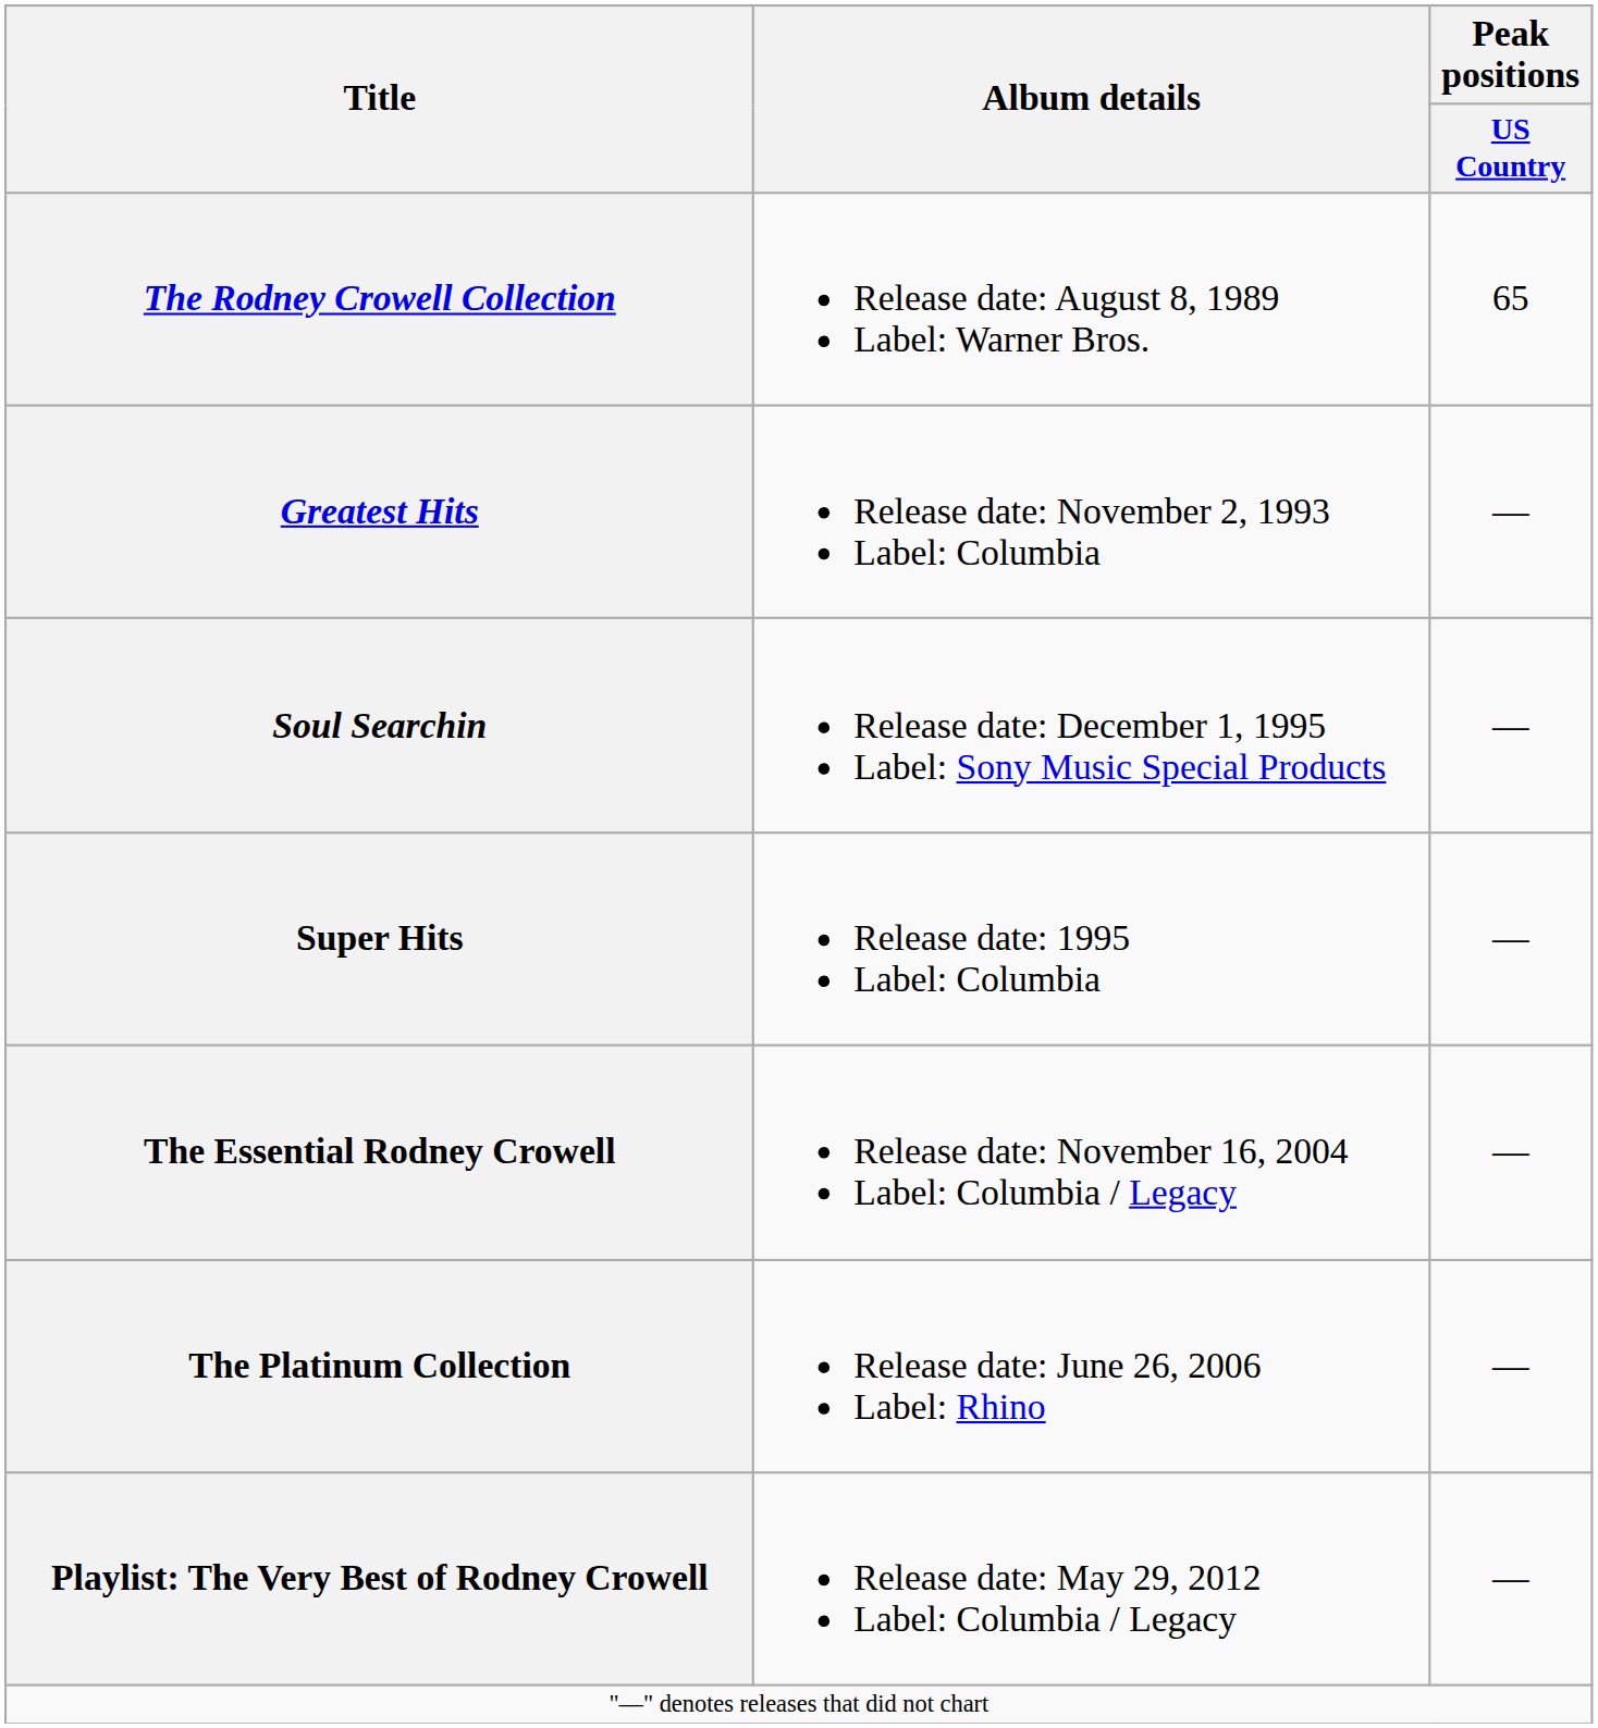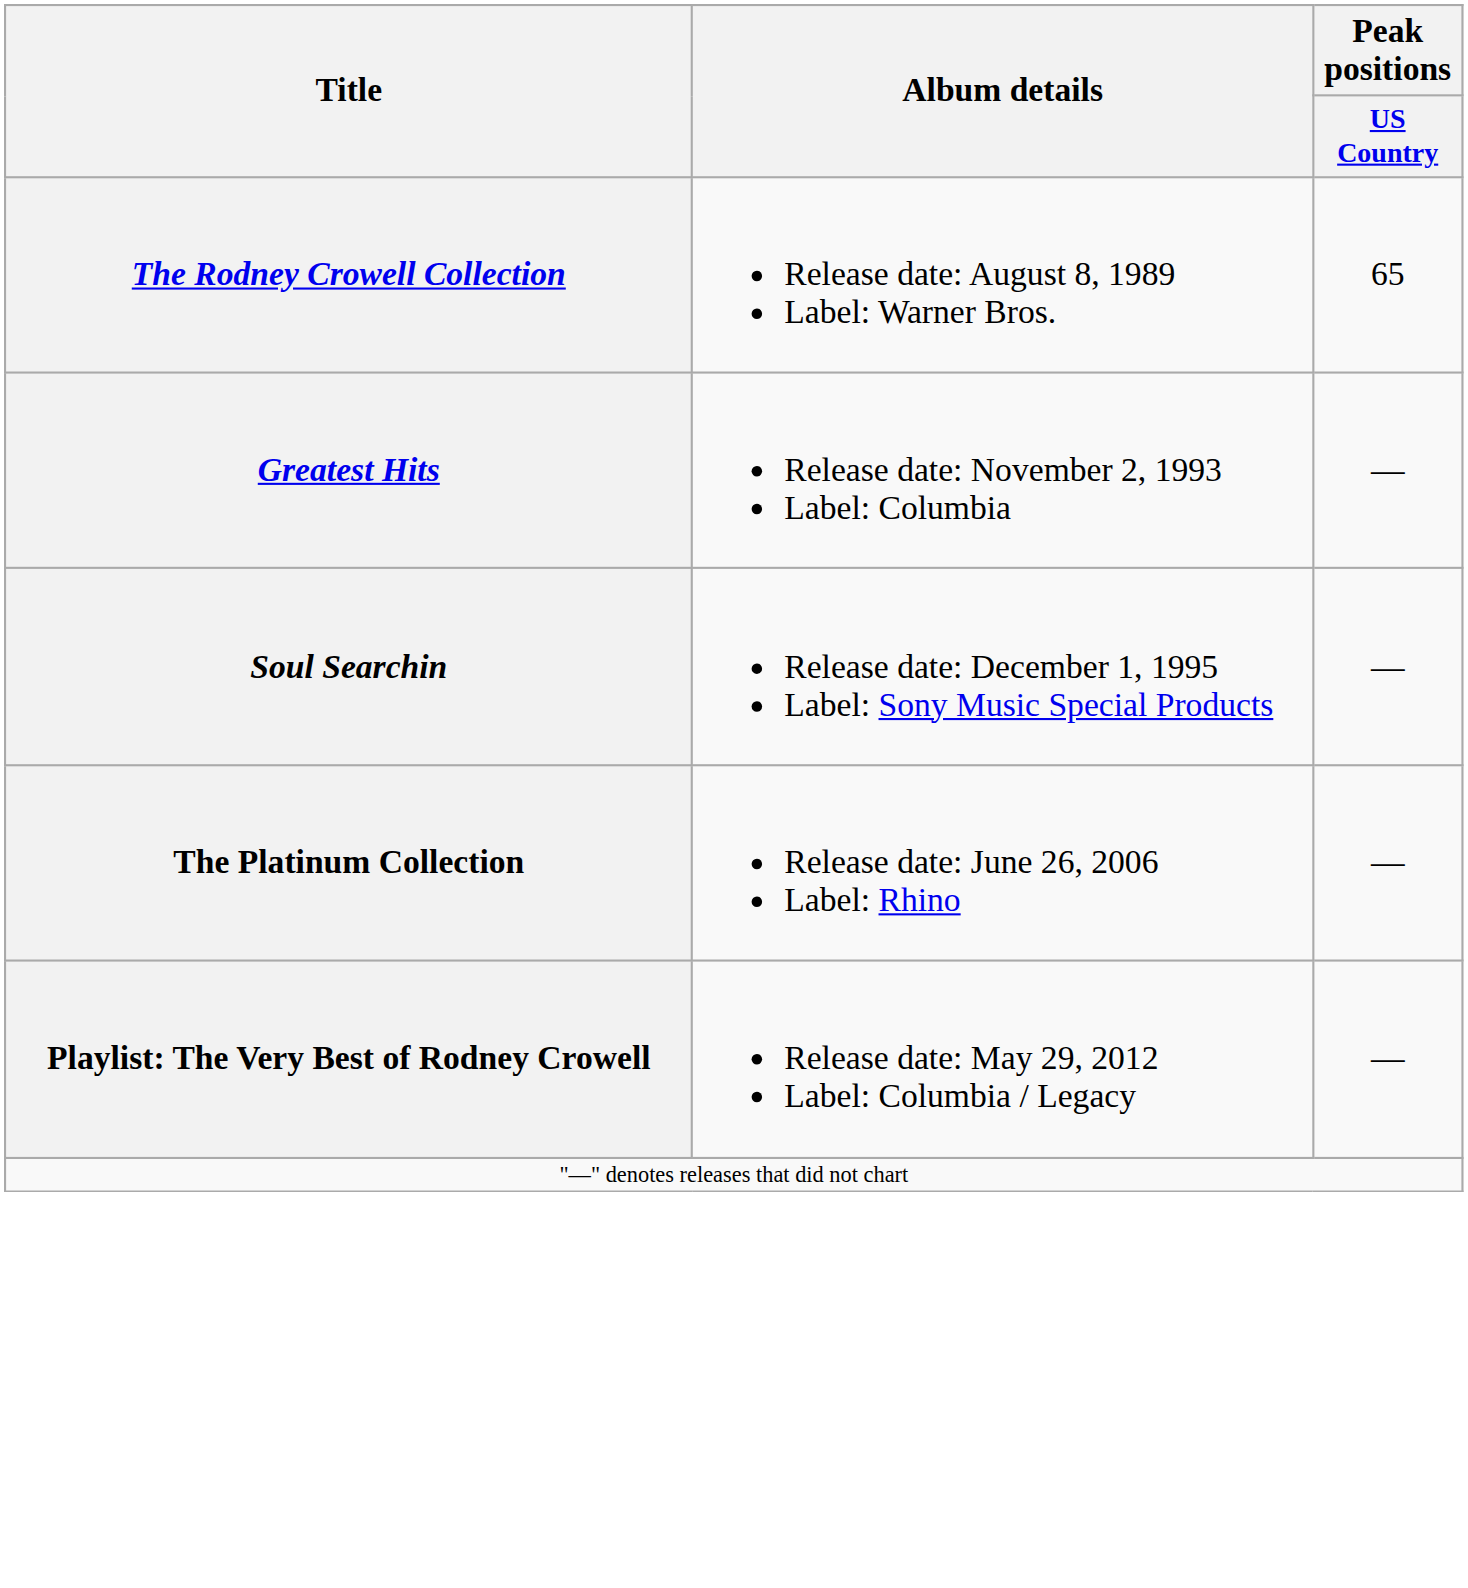- row: Super Hits | Release date: 1995 Label: Columbia | —
- row: The Essential Rodney Crowell | Release date: November 16, 2004 Label: Columbia / Legacy | —
